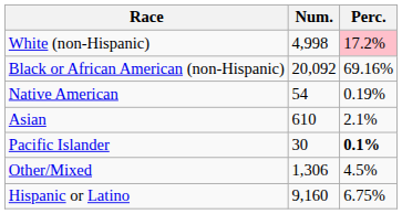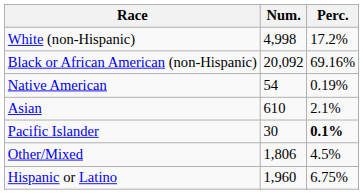White (non-Hispanic) | Perc.: pink background -> no background
Other/Mixed | Num.: 1,306 -> 1,806
Hispanic or Latino | Num.: 9,160 -> 1,960
